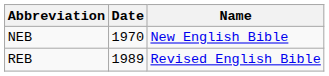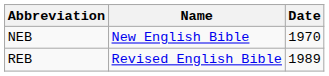columns swapped: Name <-> Date
